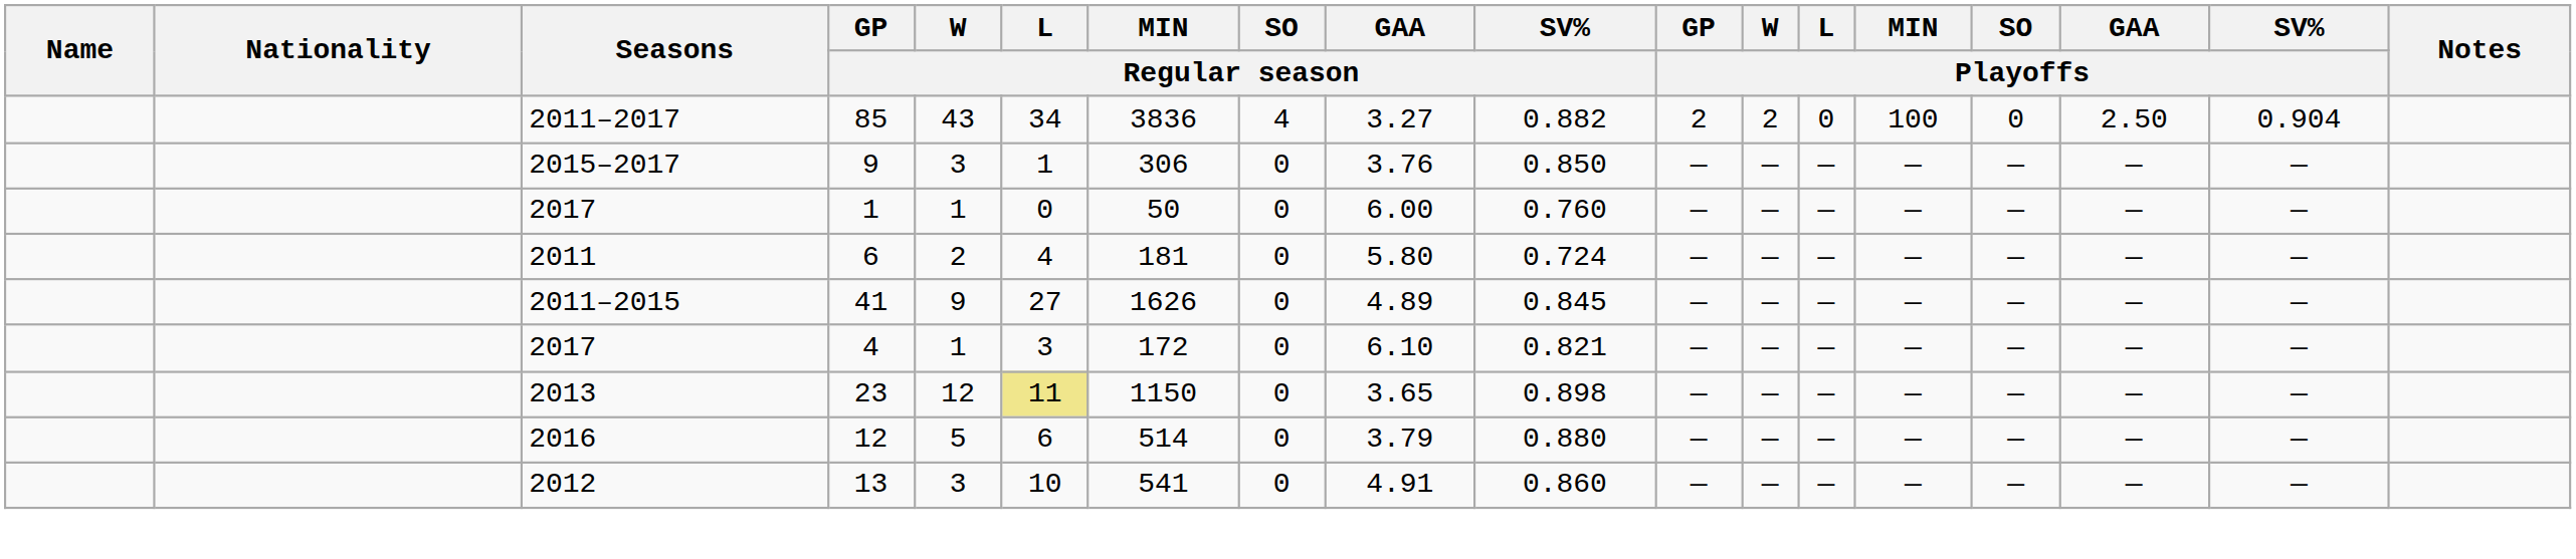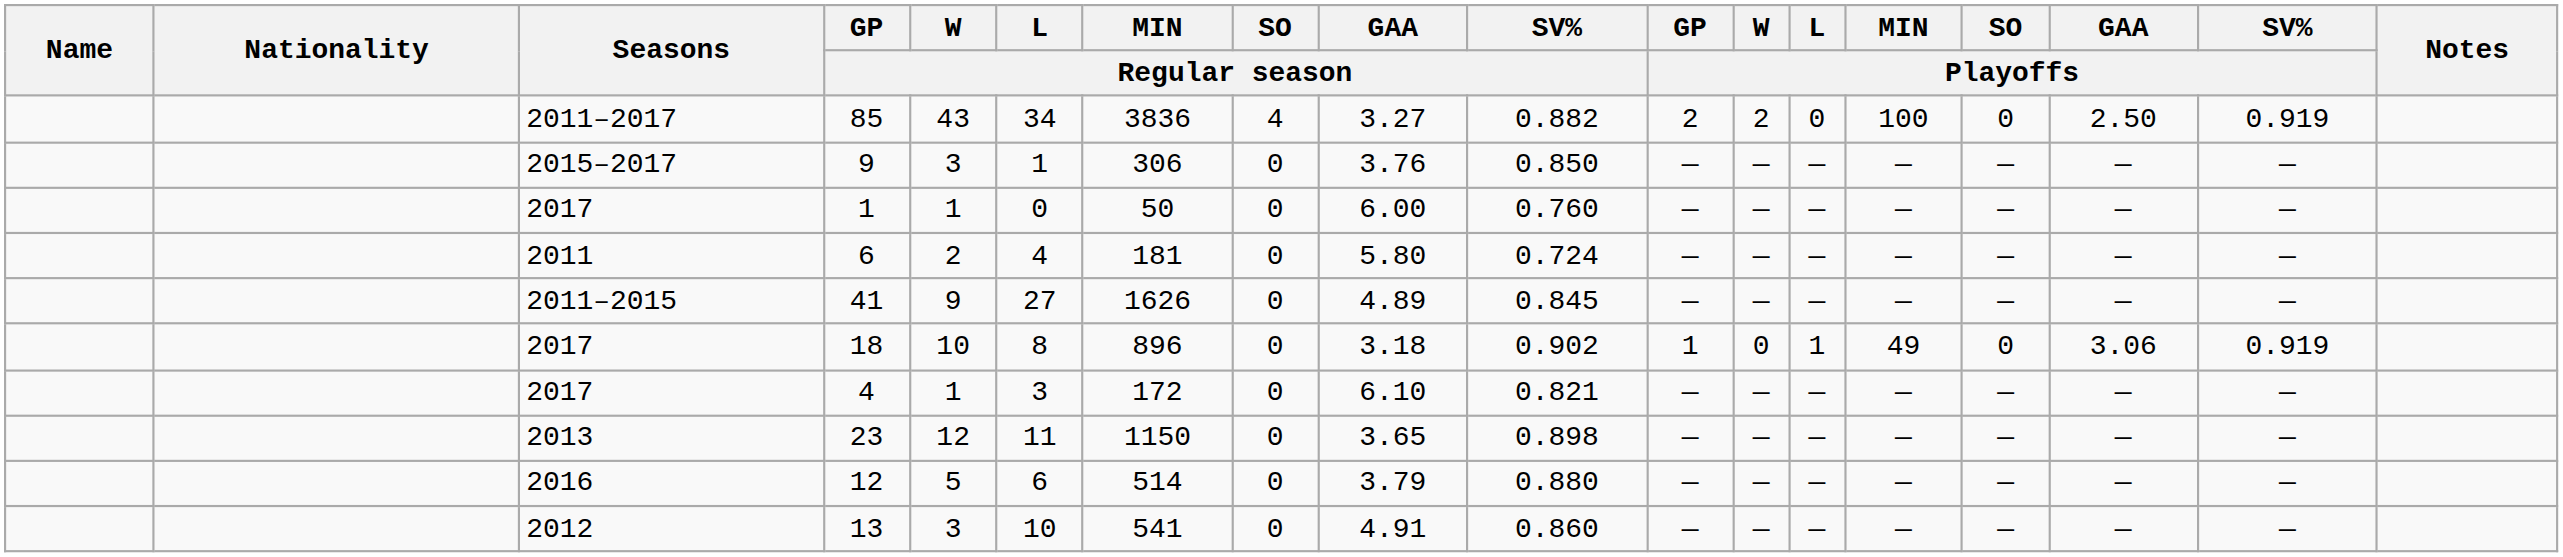85 | SV% / Playoffs: 0.904 -> 0.919
+ row: 2017 | 18 | 10 | 8 | 896 | 0 | 3.18 | 0.902 | 1 | 0 | 1 | 49 | 0 | 3.06 | 0.919
23 | L / Regular season: khaki background -> no background
